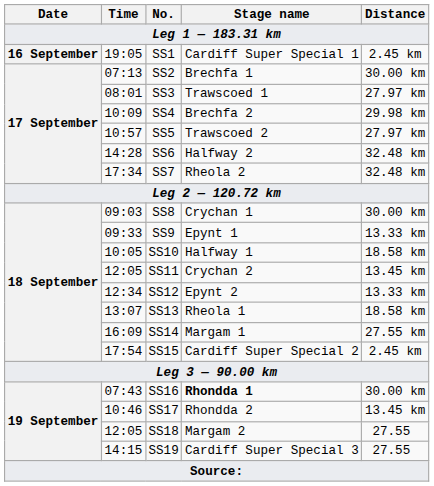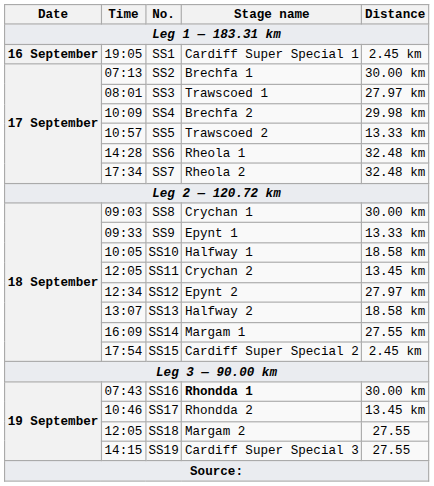SS5 | Distance: 27.97 km -> 13.33 km
SS6 | Stage name: Halfway 2 -> Rheola 1
SS12 | Distance: 13.33 km -> 27.97 km
SS13 | Stage name: Rheola 1 -> Halfway 2
